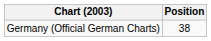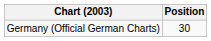Germany (Official German Charts) | Position: 38 -> 30
